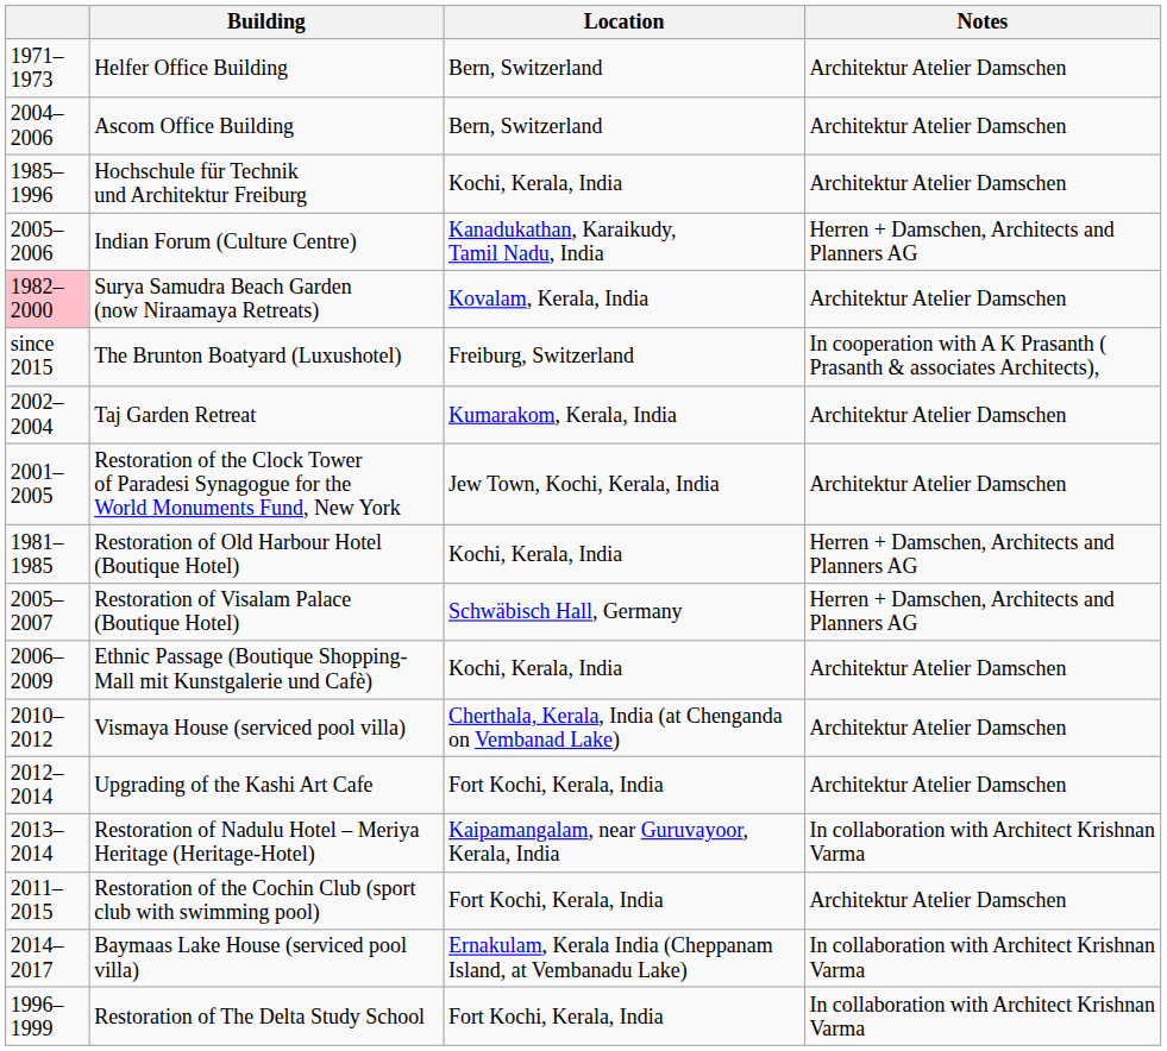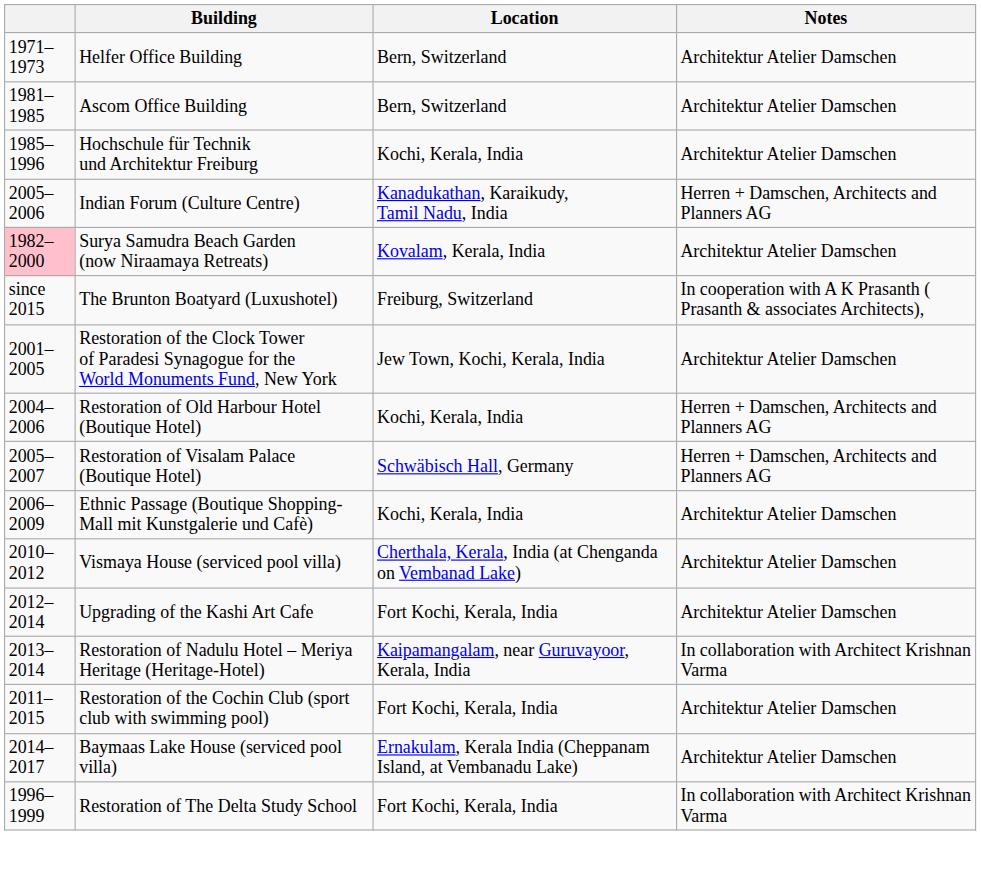Ascom Office Building | column 1: 2004–2006 -> 1981–1985
- row: 2002–2004 | Taj Garden Retreat | Kumarakom, Kerala, India | Architektur Atelier Damschen
Restoration of Old Harbour Hotel (Boutique Hotel) | column 1: 1981–1985 -> 2004–2006
Baymaas Lake House (serviced pool villa) | Notes: In collaboration with Architect Krishnan Varma -> Architektur Atelier Damschen
